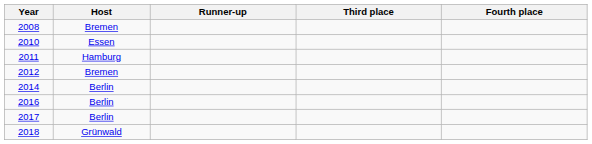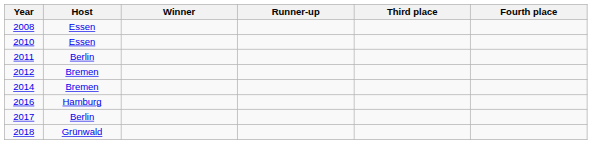+ column: Winner
2008 | Host: Bremen -> Essen
2011 | Host: Hamburg -> Berlin
2014 | Host: Berlin -> Bremen
2016 | Host: Berlin -> Hamburg
